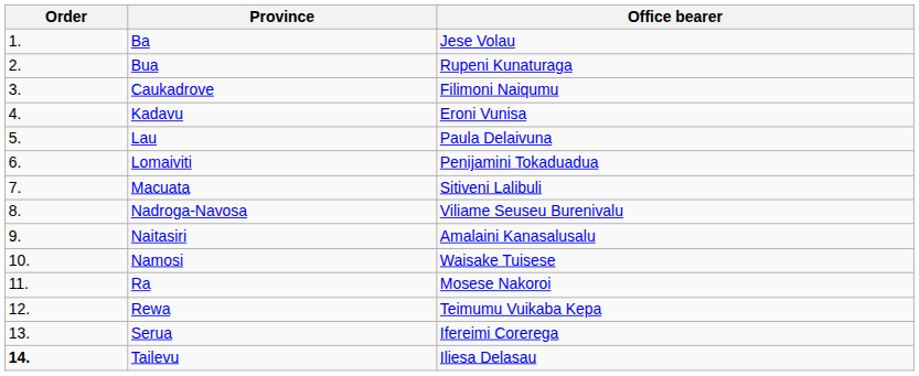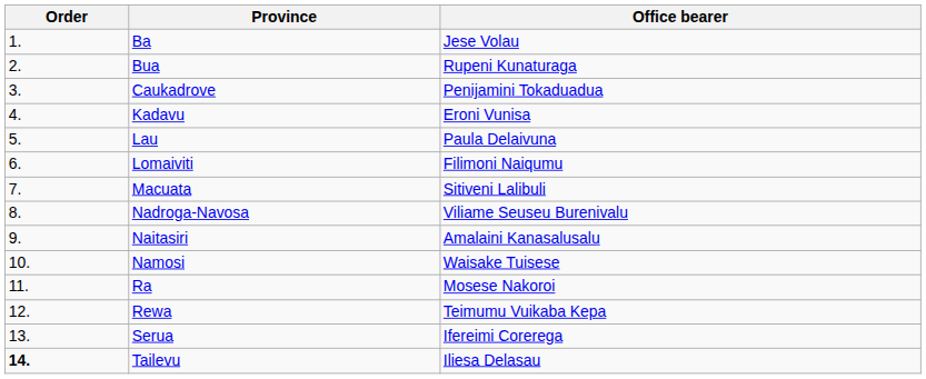Caukadrove | Office bearer: Filimoni Naiqumu -> Penijamini Tokaduadua
Lomaiviti | Office bearer: Penijamini Tokaduadua -> Filimoni Naiqumu
